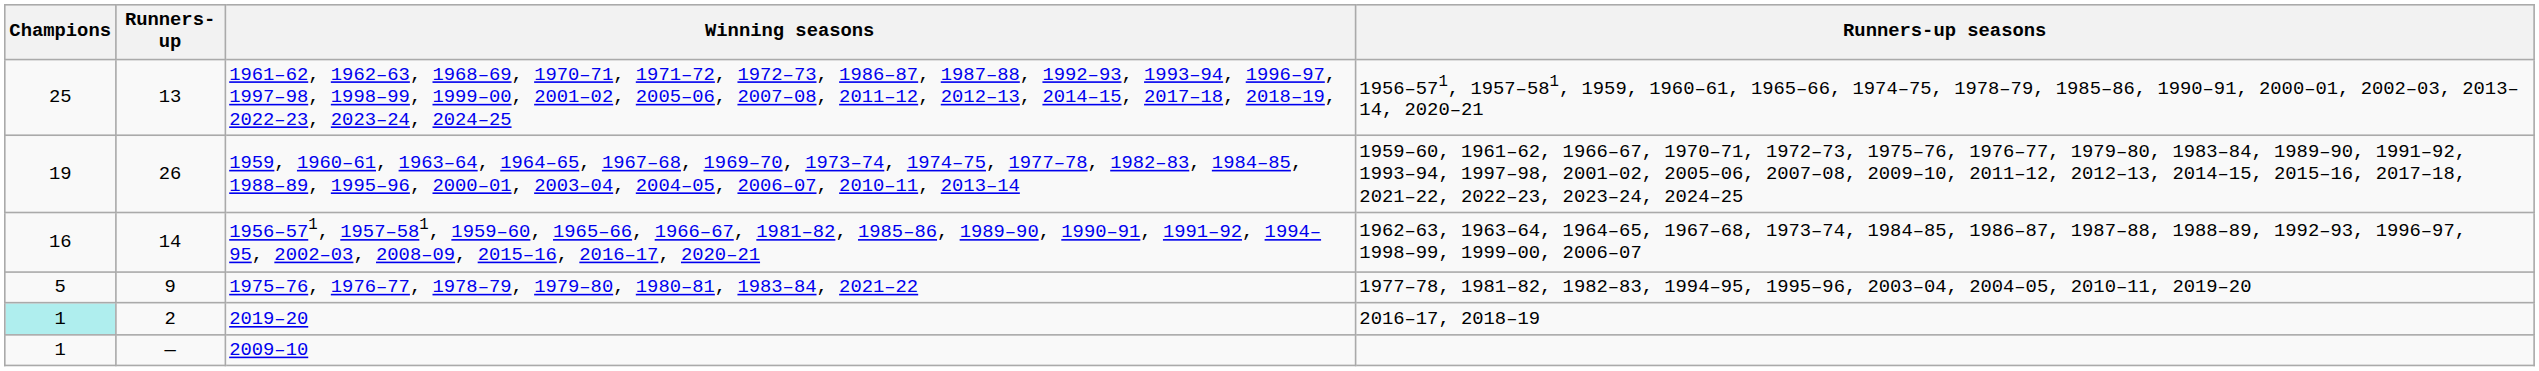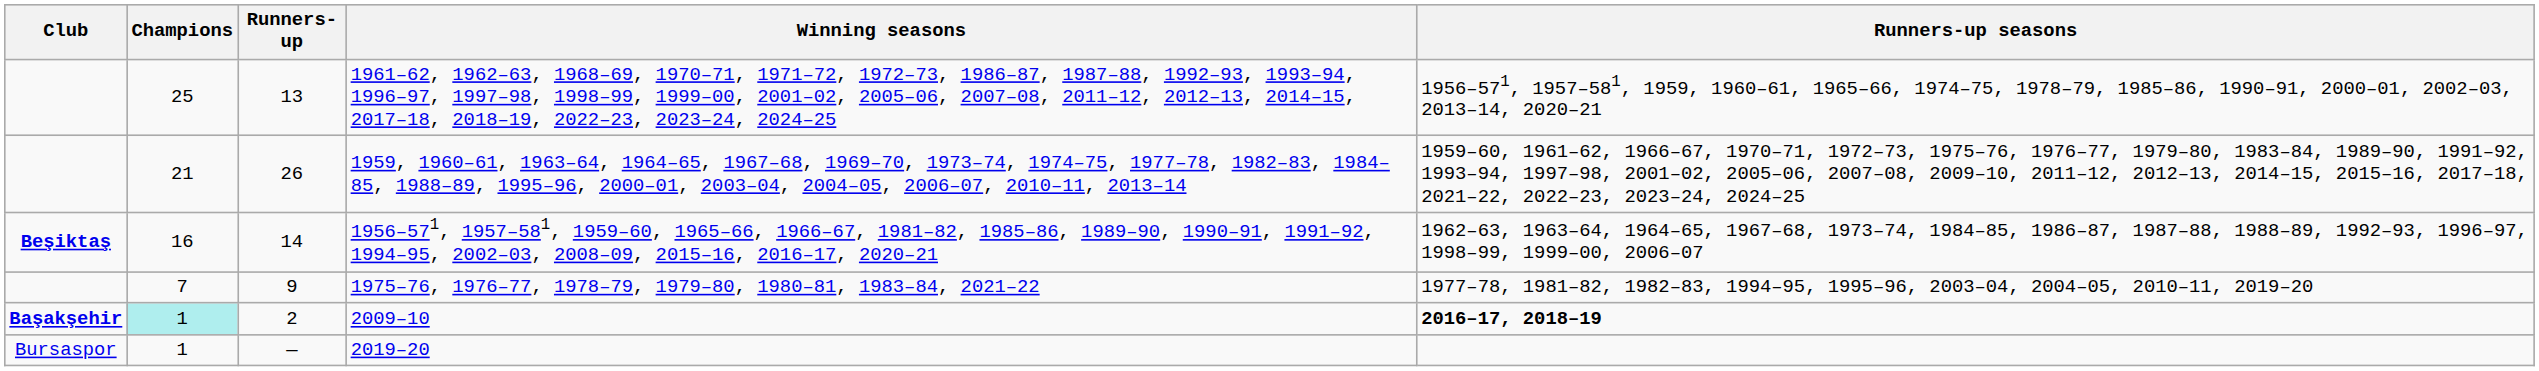+ column: Club | Beşiktaş | Başakşehir | Bursaspor
26 | Champions: 19 -> 21
9 | Champions: 5 -> 7
2 | Winning seasons: 2019–20 -> 2009–10
2 | Runners-up seasons: normal -> bold
— | Winning seasons: 2009–10 -> 2019–20
